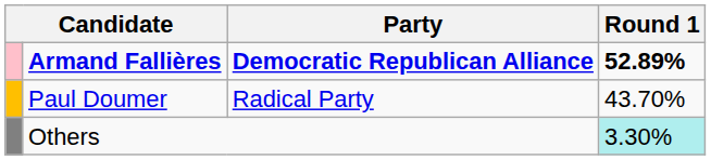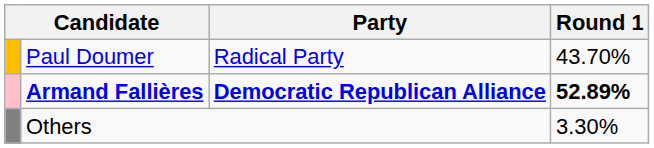rows swapped: Armand Fallières <-> Paul Doumer
Others | Round 1: paleturquoise background -> no background
